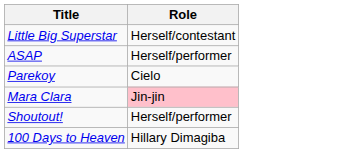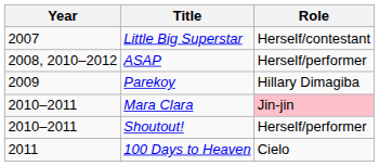+ column: Year | 2007 | 2008, 2010–2012 | 2009 | 2010–2011 | 2010–2011 | 2011
Parekoy | Role: Cielo -> Hillary Dimagiba
100 Days to Heaven | Role: Hillary Dimagiba -> Cielo
